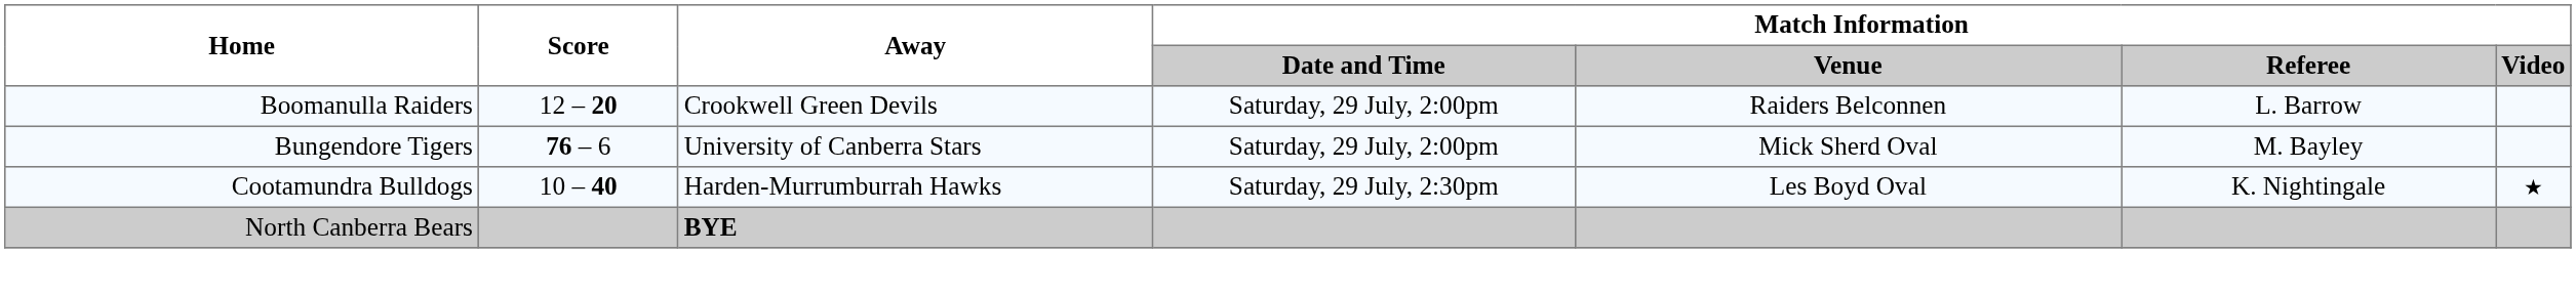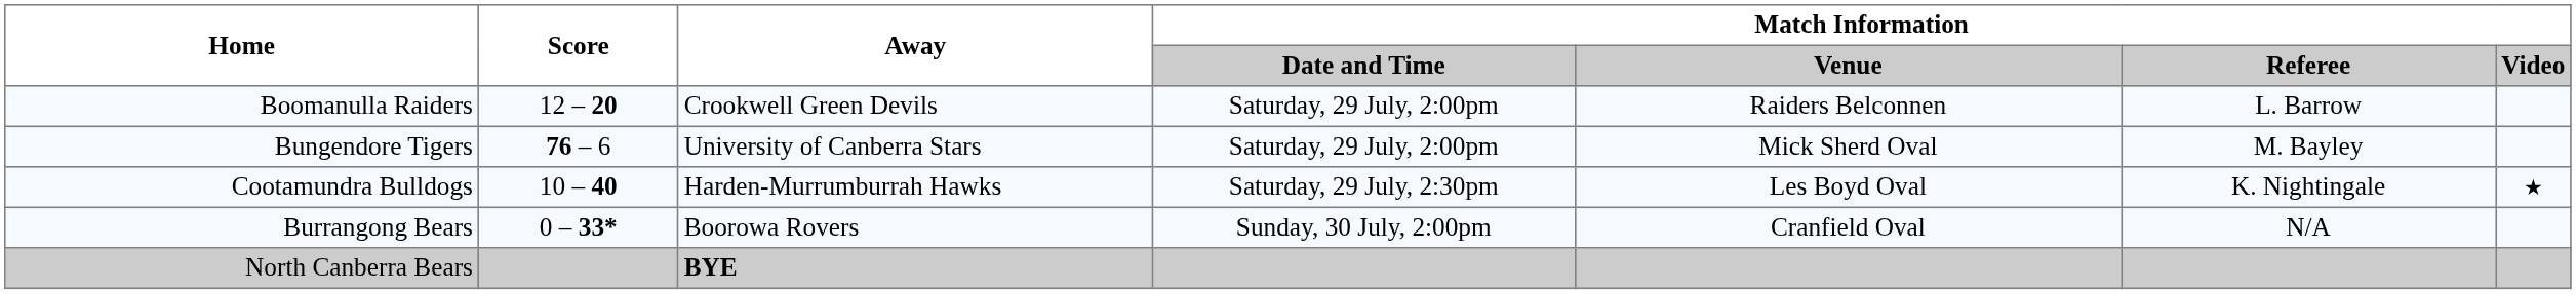+ row: Burrangong Bears | 0 – 33* | Boorowa Rovers | Sunday, 30 July, 2:00pm | Cranfield Oval | N/A
